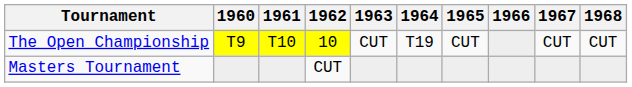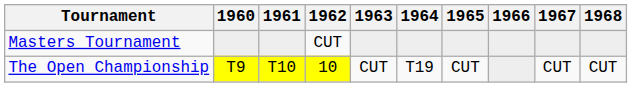rows swapped: Masters Tournament <-> The Open Championship
